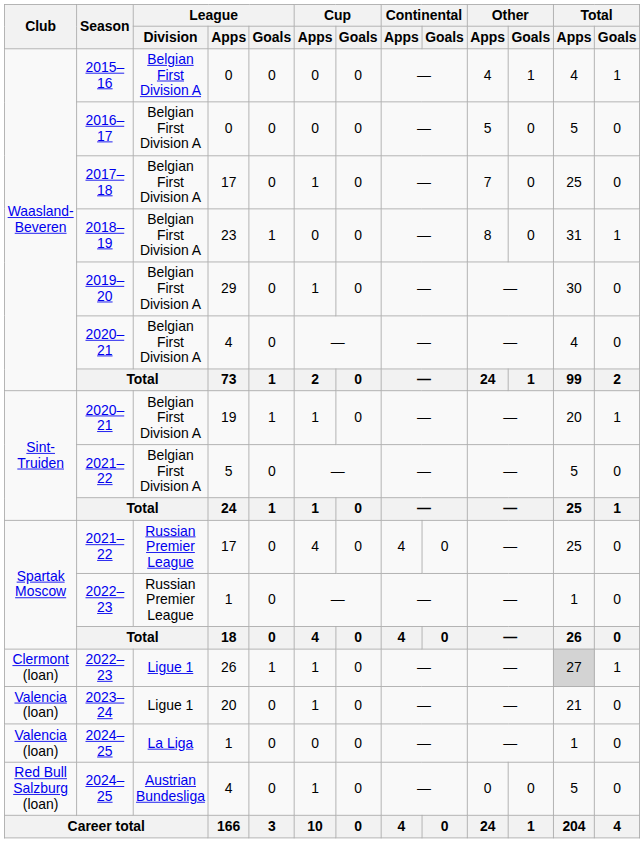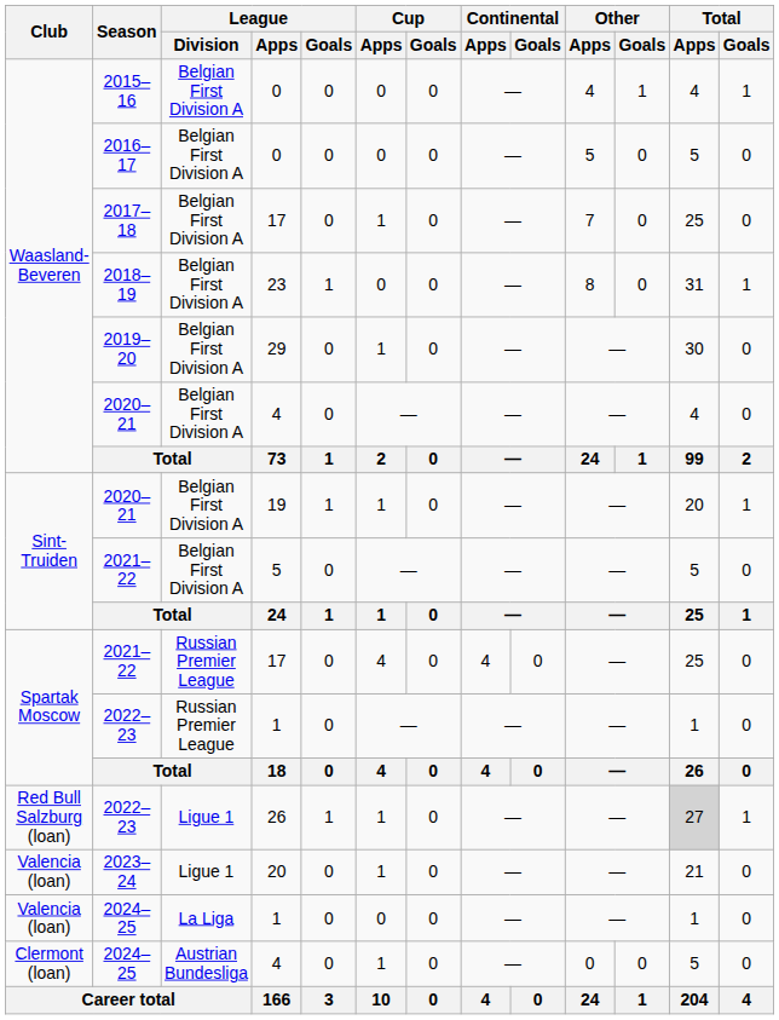2022–23 / 26 | Club: Clermont (loan) -> Red Bull Salzburg (loan)
2024–25 / 4 | Club: Red Bull Salzburg (loan) -> Clermont (loan)
